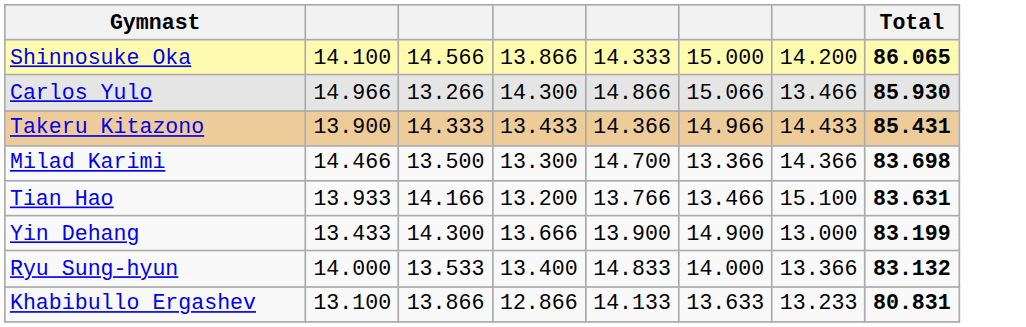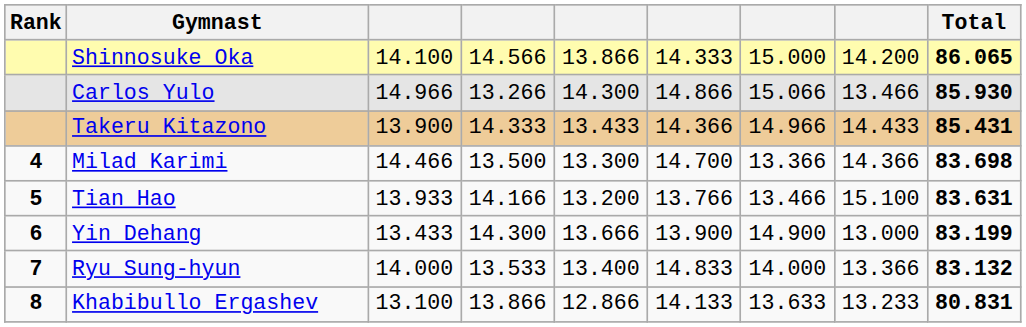+ column: Rank | 4 | 5 | 6 | 7 | 8
